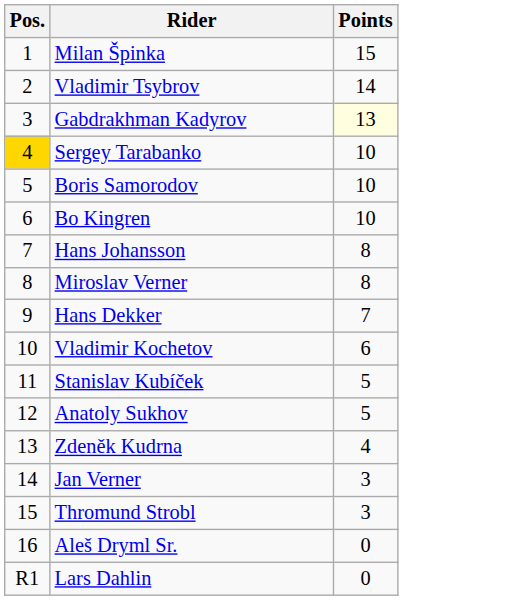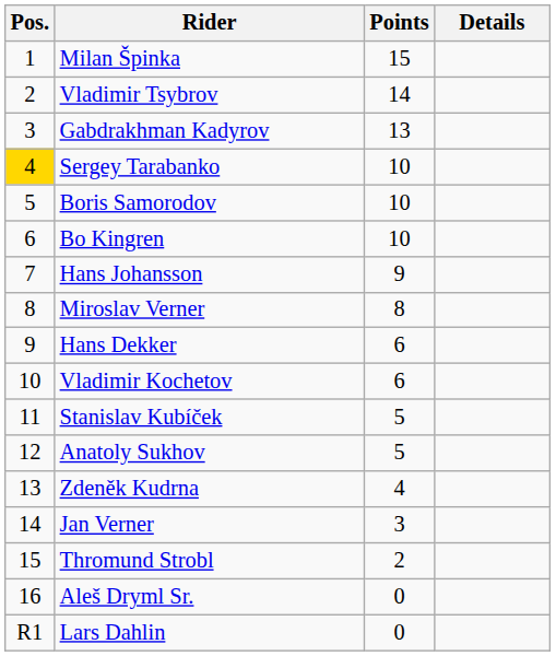+ column: Details
Gabdrakhman Kadyrov | Points: lightyellow background -> no background
Hans Johansson | Points: 8 -> 9
Hans Dekker | Points: 7 -> 6
Thromund Strobl | Points: 3 -> 2
